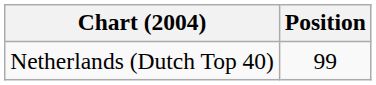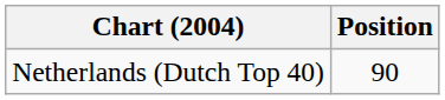Netherlands (Dutch Top 40) | Position: 99 -> 90
